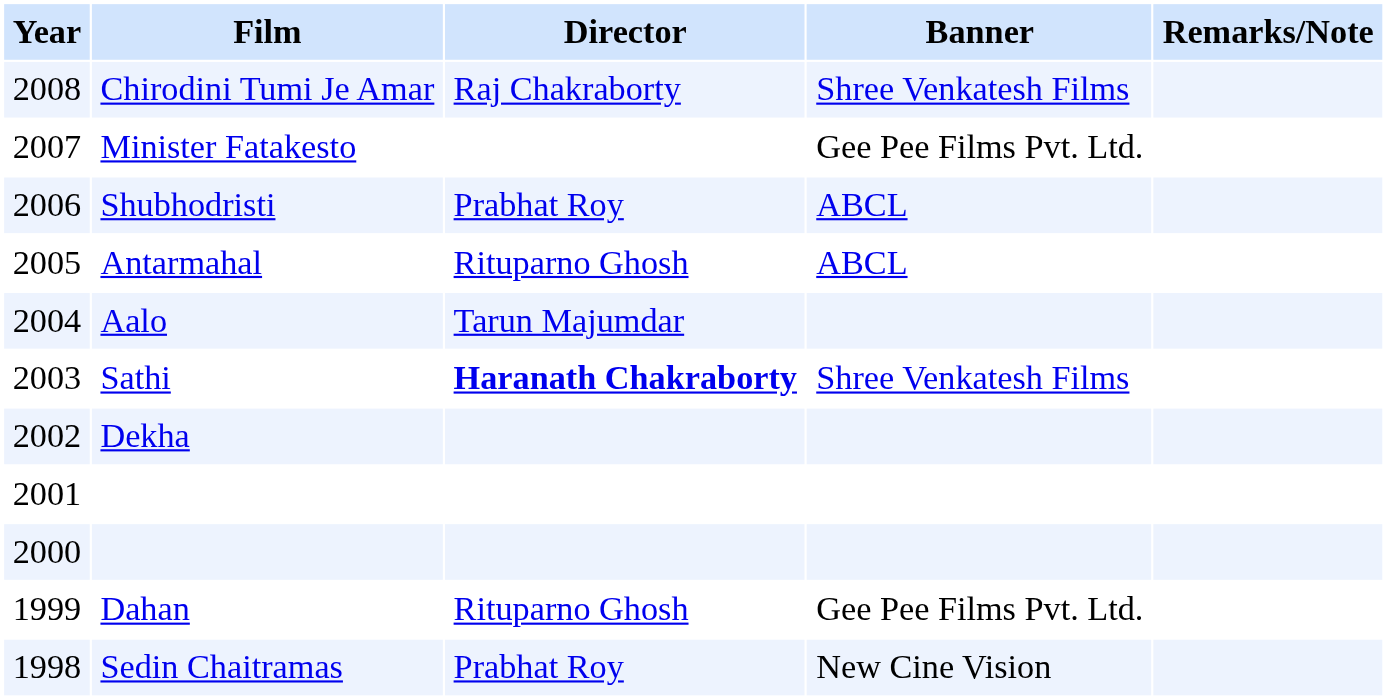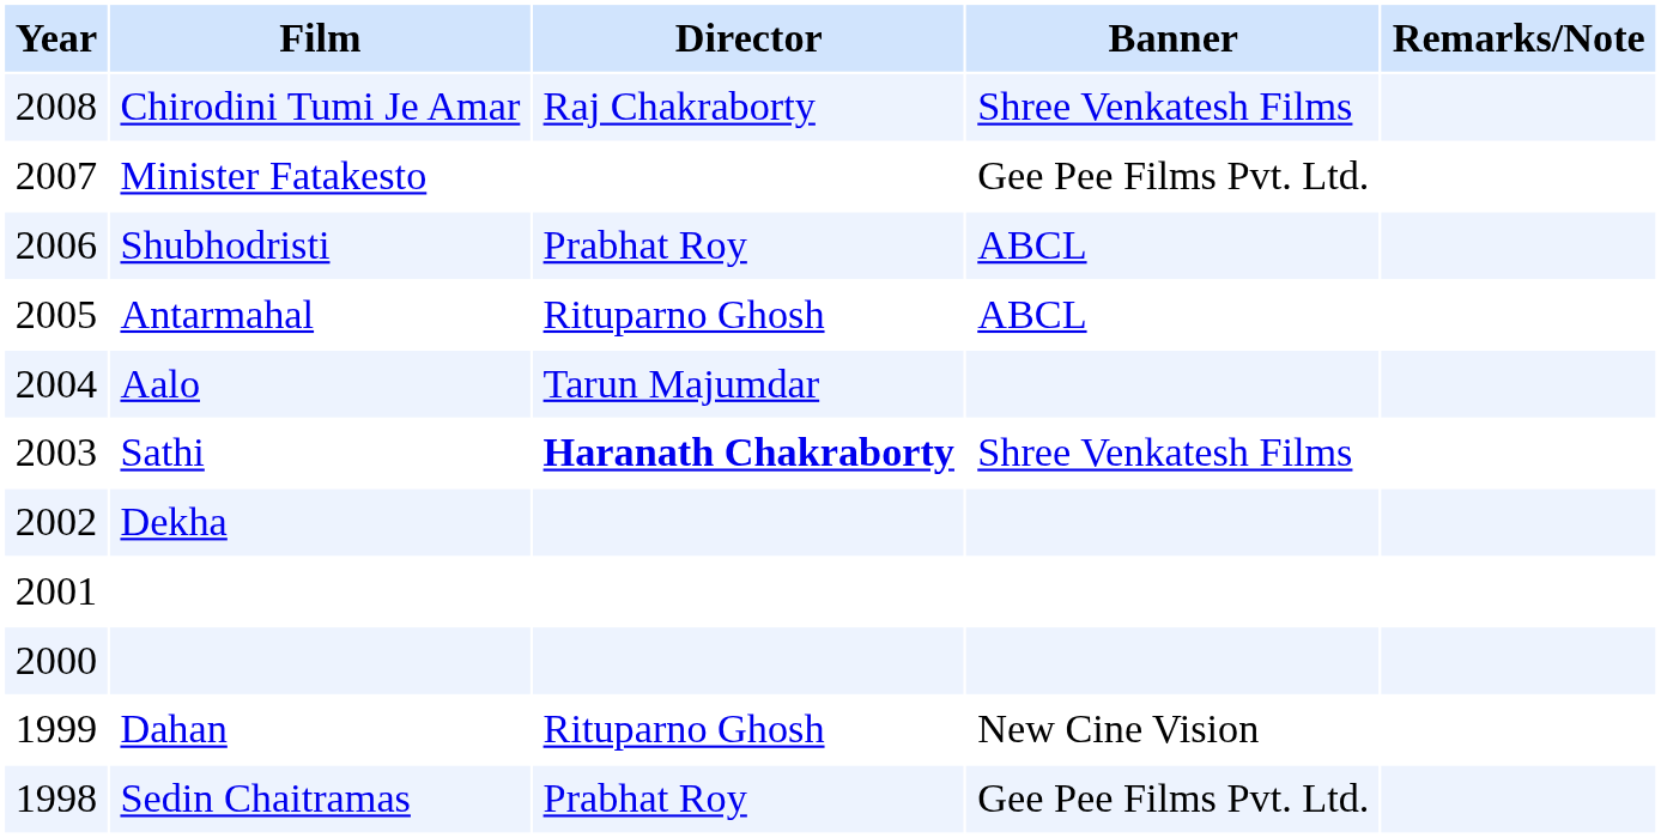Dahan | Banner: Gee Pee Films Pvt. Ltd. -> New Cine Vision
Sedin Chaitramas | Banner: New Cine Vision -> Gee Pee Films Pvt. Ltd.
